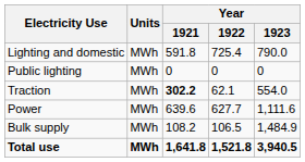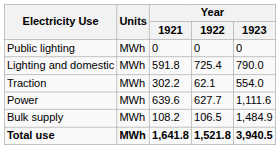rows swapped: Lighting and domestic <-> Public lighting
Traction | Year / 1921: bold -> normal
